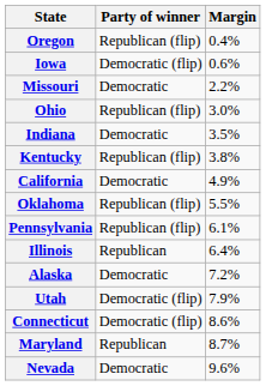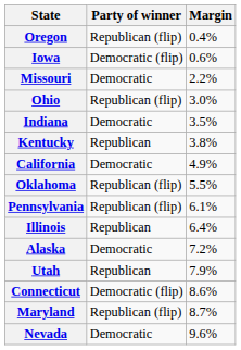Kentucky | Party of winner: Republican (flip) -> Republican
Utah | Party of winner: Democratic (flip) -> Republican
Maryland | Party of winner: Republican -> Republican (flip)
